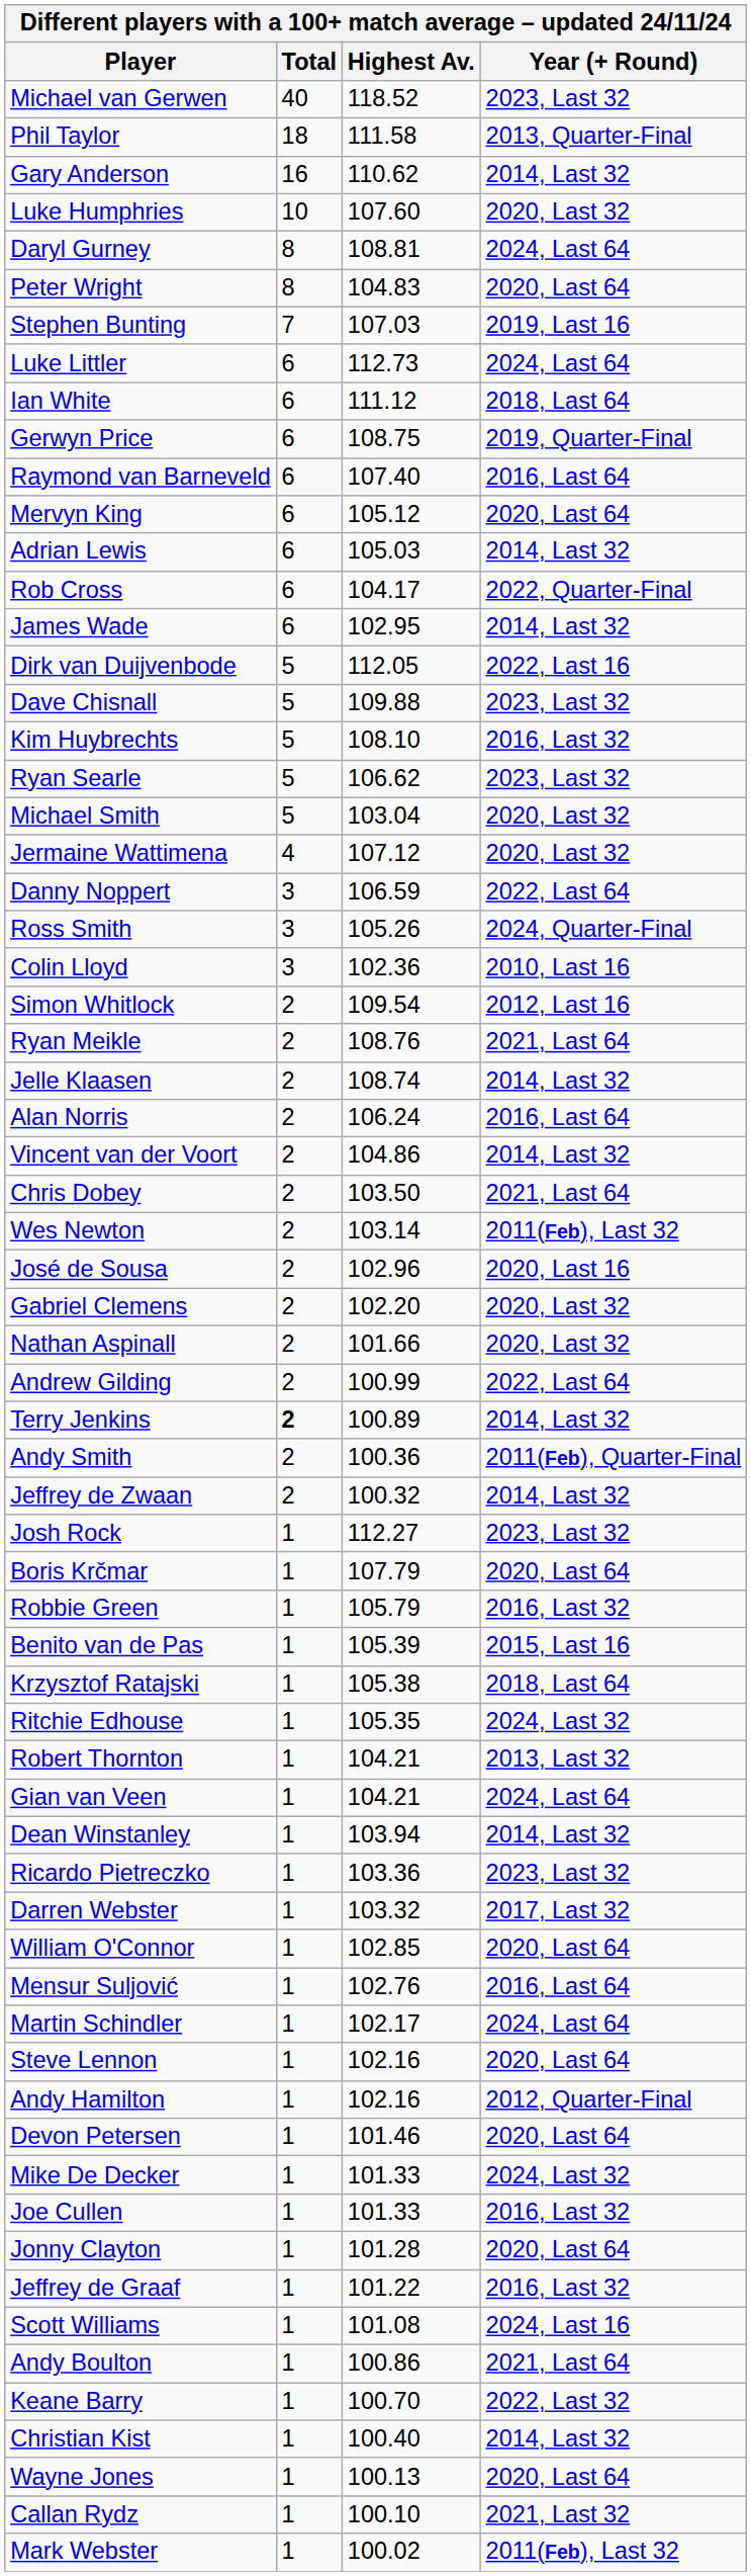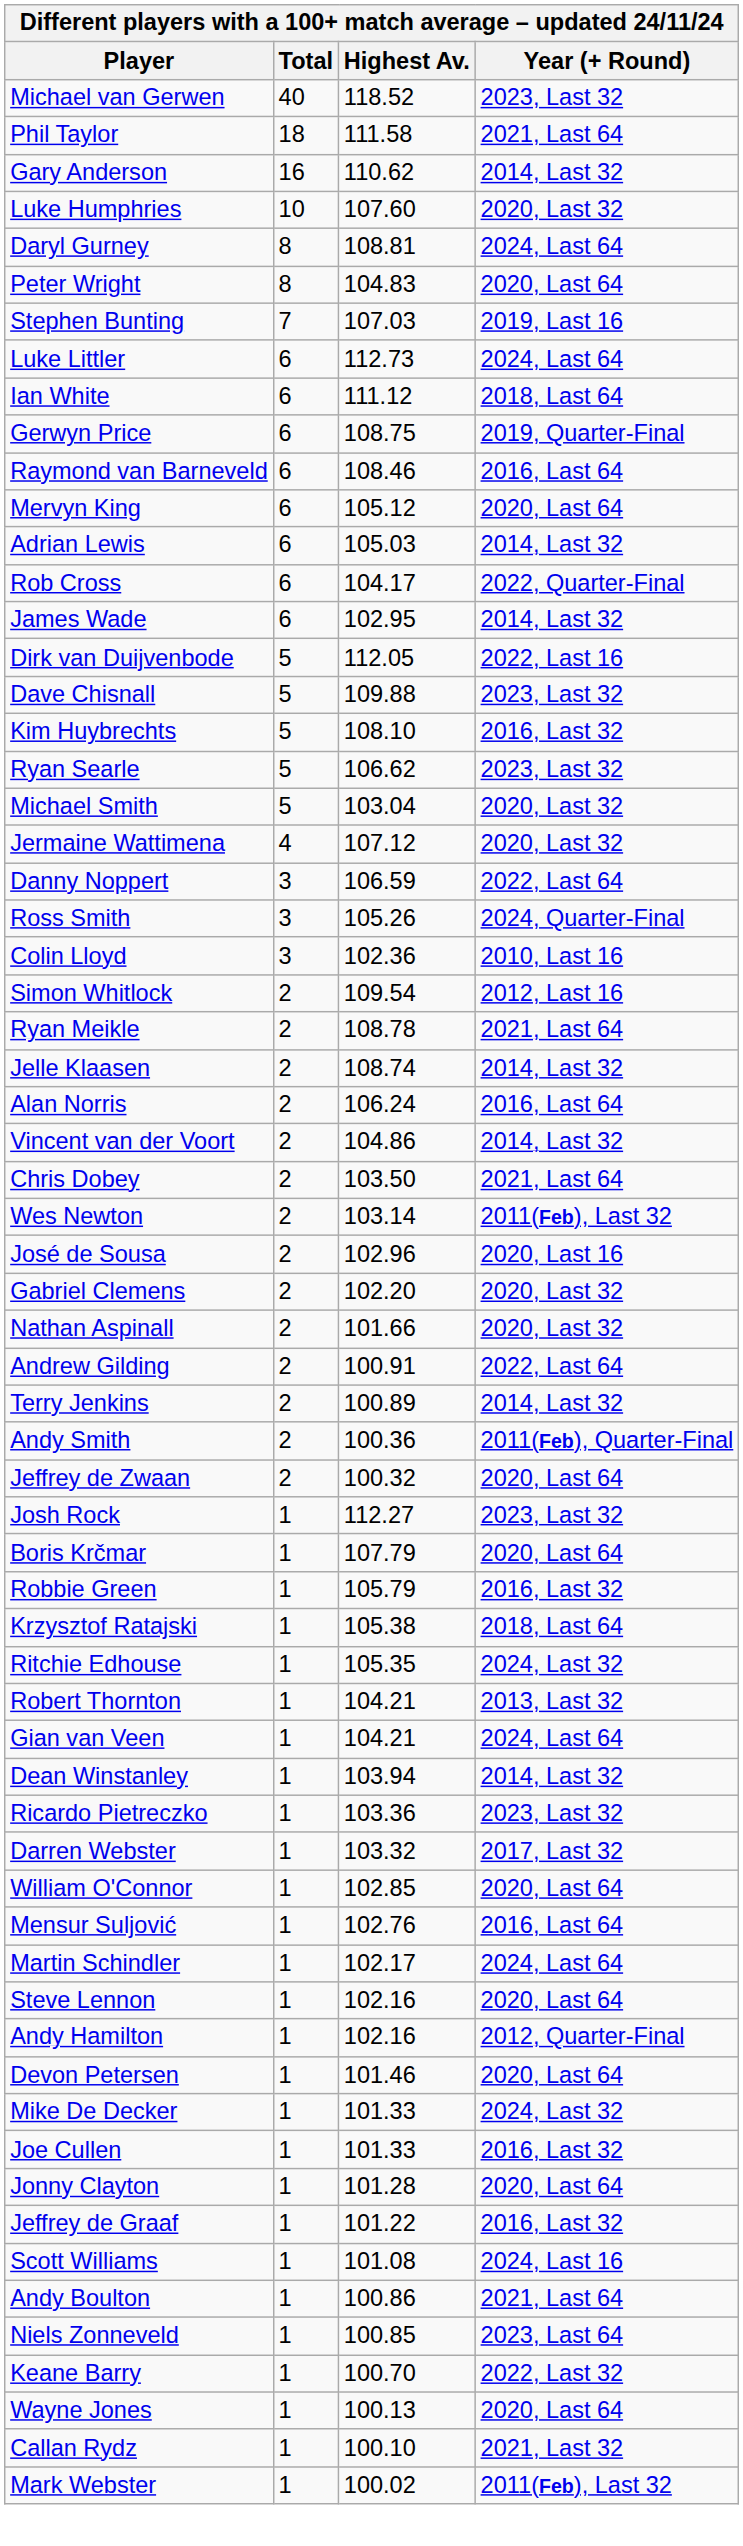Phil Taylor | Year (+ Round): 2013, Quarter-Final -> 2021, Last 64
Raymond van Barneveld | Highest Av.: 107.40 -> 108.46
Ryan Meikle | Highest Av.: 108.76 -> 108.78
Andrew Gilding | Highest Av.: 100.99 -> 100.91
Terry Jenkins | Total: bold -> normal
Jeffrey de Zwaan | Year (+ Round): 2014, Last 32 -> 2020, Last 64
- row: Benito van de Pas | 1 | 105.39 | 2015, Last 16
+ row: Niels Zonneveld | 1 | 100.85 | 2023, Last 64
- row: Christian Kist | 1 | 100.40 | 2014, Last 32
